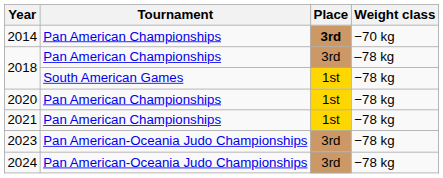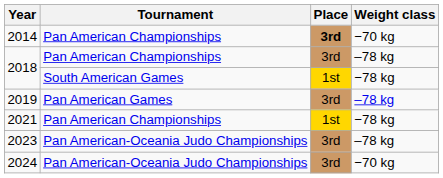+ row: 2019 | Pan American Games | 3rd | –78 kg
- row: 2020 | Pan American Championships | 1st | −78 kg
2023 | Weight class: −78 kg -> –78 kg
2024 | Weight class: −78 kg -> −70 kg
